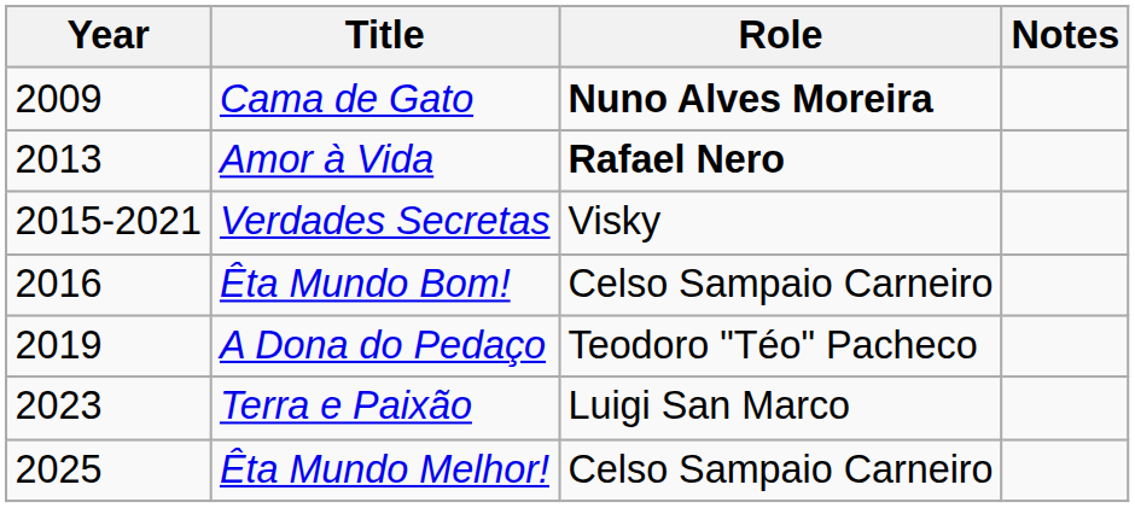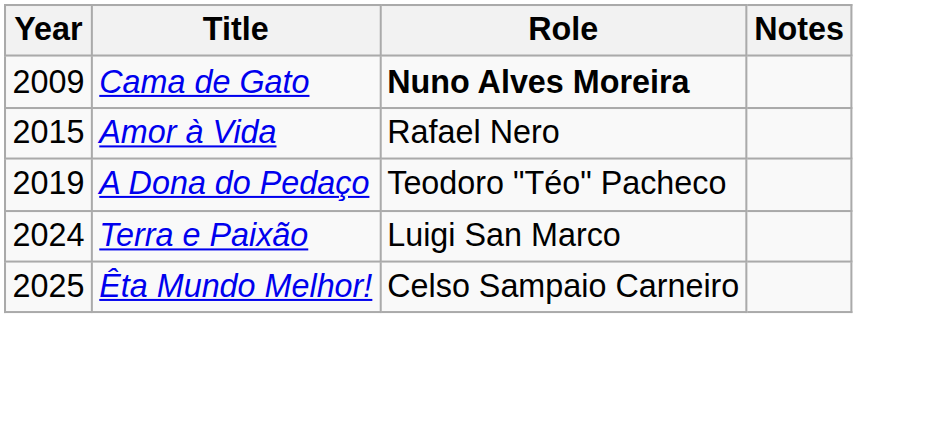Amor à Vida | Year: 2013 -> 2015
Amor à Vida | Role: bold -> normal
- row: 2015-2021 | Verdades Secretas | Visky
- row: 2016 | Êta Mundo Bom! | Celso Sampaio Carneiro
Terra e Paixão | Year: 2023 -> 2024
